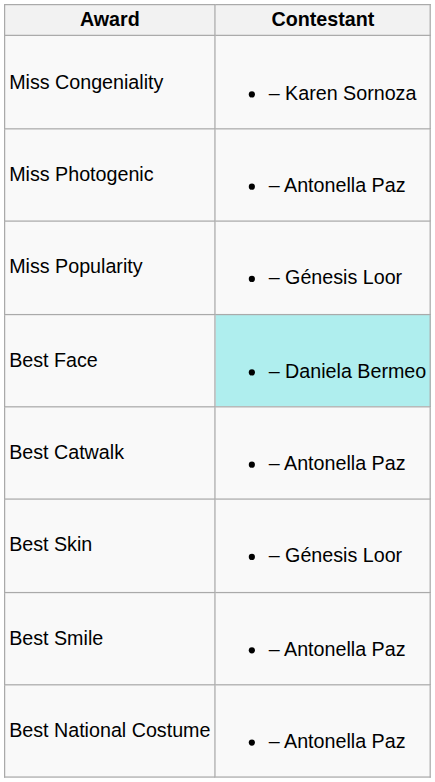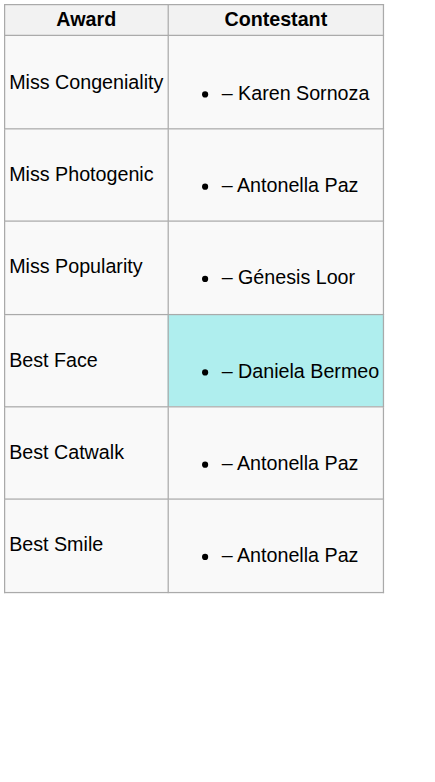- row: Best Skin | – Génesis Loor
- row: Best National Costume | – Antonella Paz
